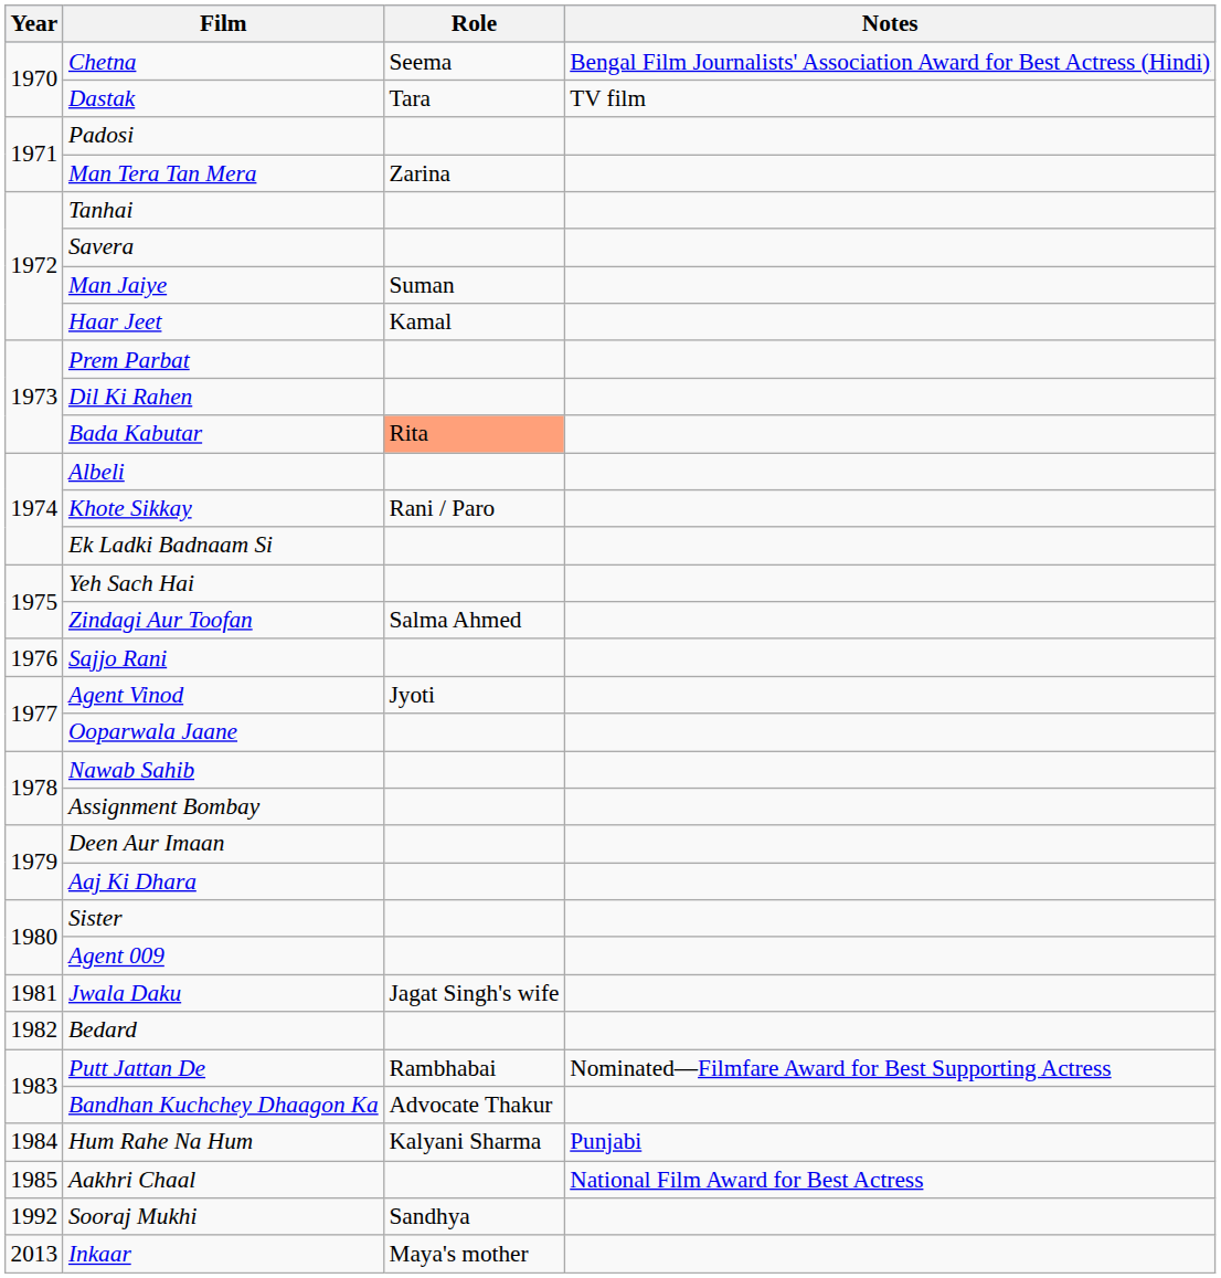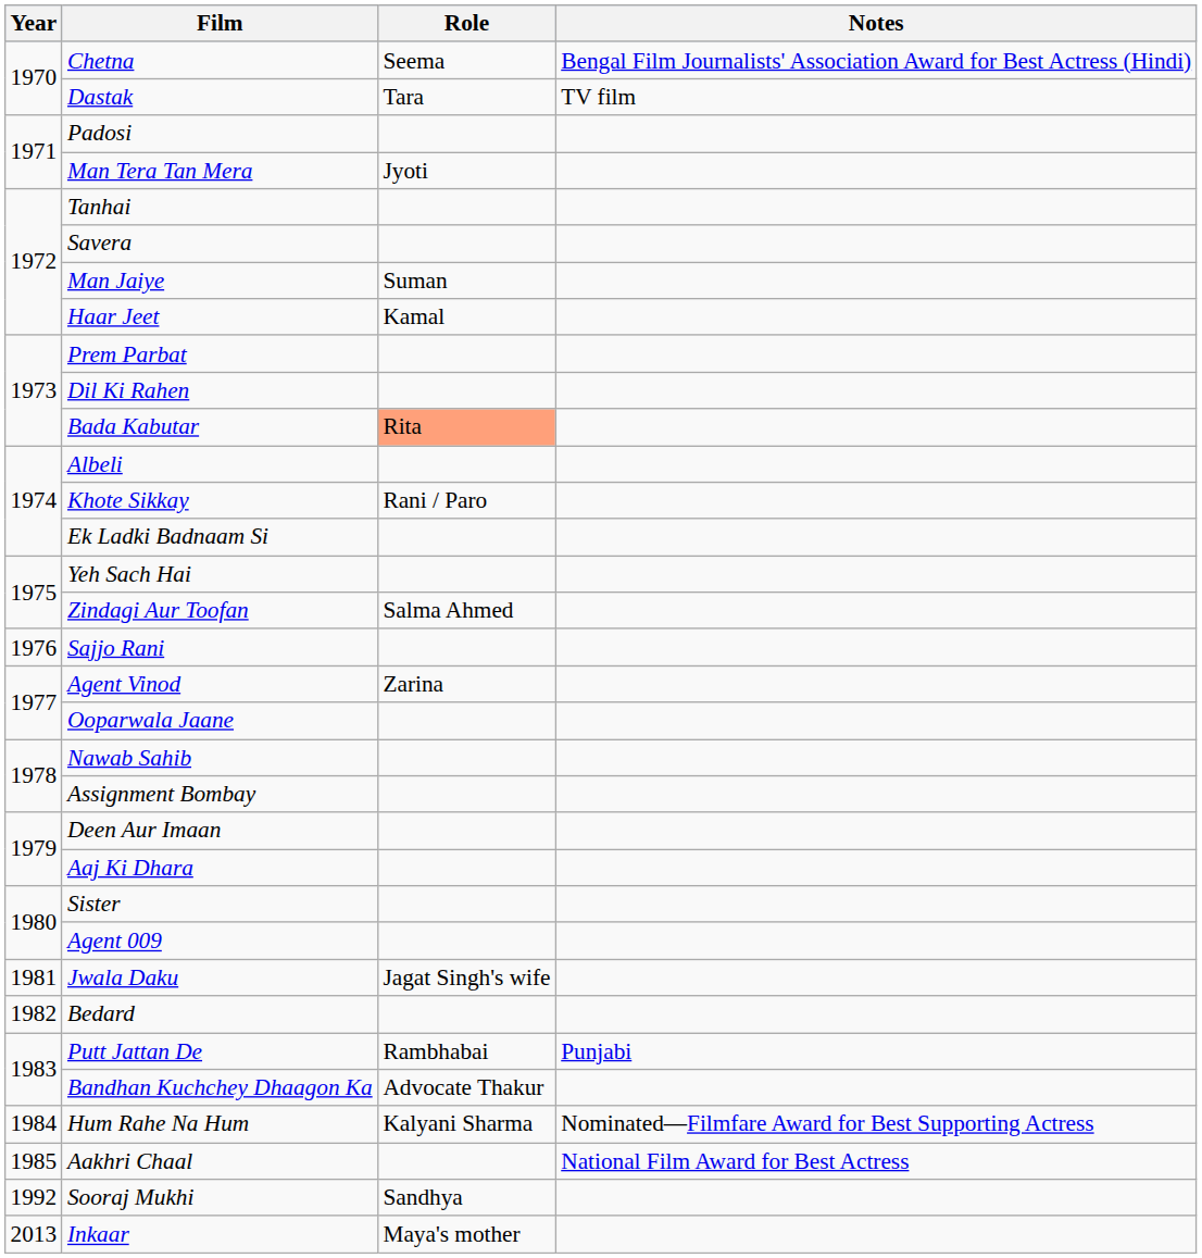Man Tera Tan Mera | Role: Zarina -> Jyoti
Agent Vinod | Role: Jyoti -> Zarina
Putt Jattan De | Notes: Nominated—Filmfare Award for Best Supporting Actress -> Punjabi
Hum Rahe Na Hum | Notes: Punjabi -> Nominated—Filmfare Award for Best Supporting Actress
